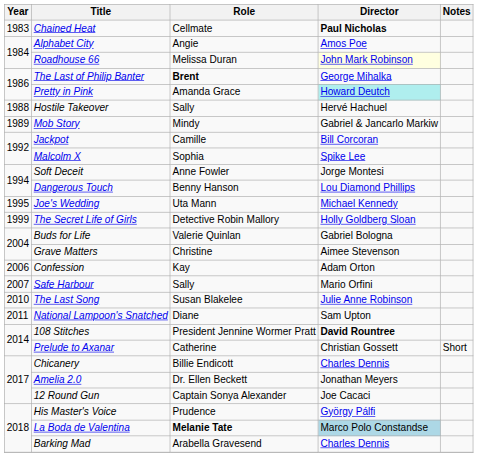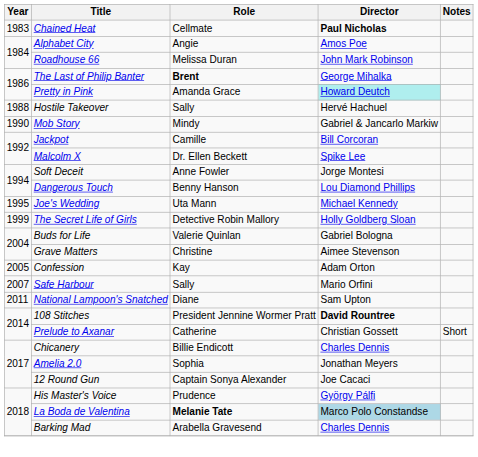Roadhouse 66 | Director: lightyellow background -> no background
Mob Story | Year: 1989 -> 1990
Malcolm X | Role: Sophia -> Dr. Ellen Beckett
Confession | Year: 2006 -> 2005
- row: 2010 | The Last Song | Susan Blakelee | Julie Anne Robinson
Amelia 2.0 | Role: Dr. Ellen Beckett -> Sophia
